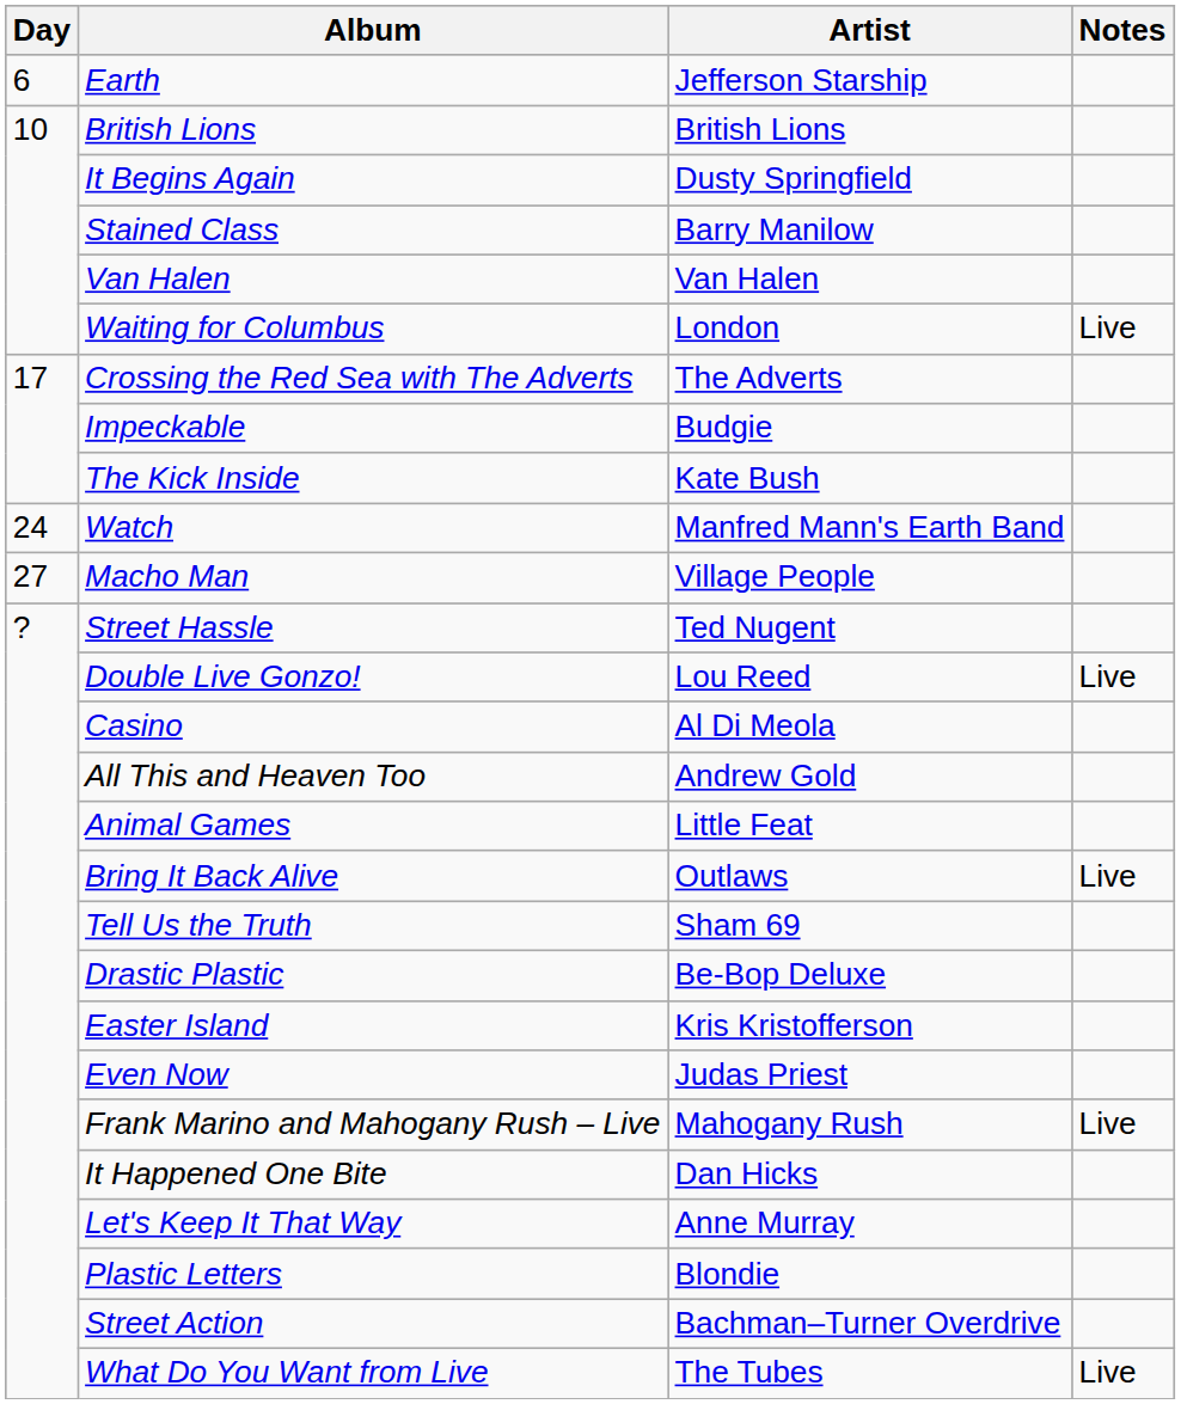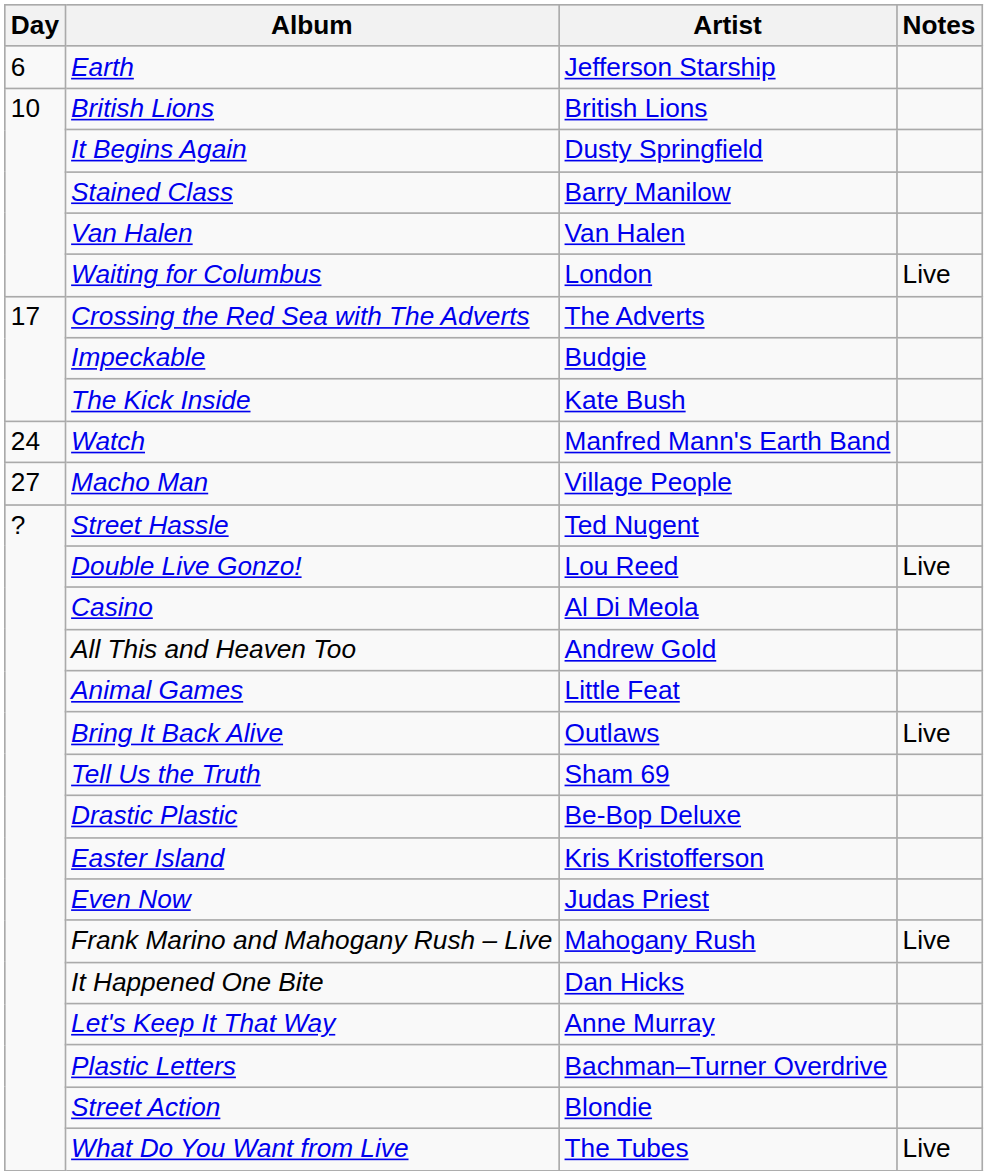Plastic Letters | Artist: Blondie -> Bachman–Turner Overdrive
Street Action | Artist: Bachman–Turner Overdrive -> Blondie
